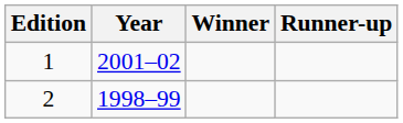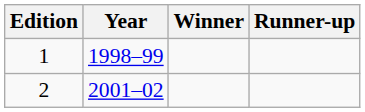1 | Year: 2001–02 -> 1998–99
2 | Year: 1998–99 -> 2001–02
